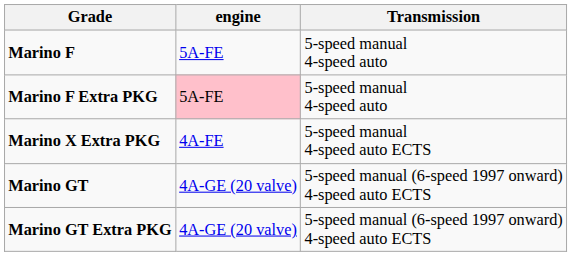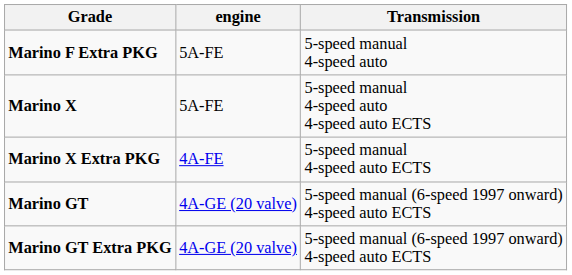- row: Marino F | 5A-FE | 5-speed manual 4-speed auto
Marino F Extra PKG | engine: pink background -> no background
+ row: Marino X | 5A-FE | 5-speed manual 4-speed auto 4-speed auto ECTS
